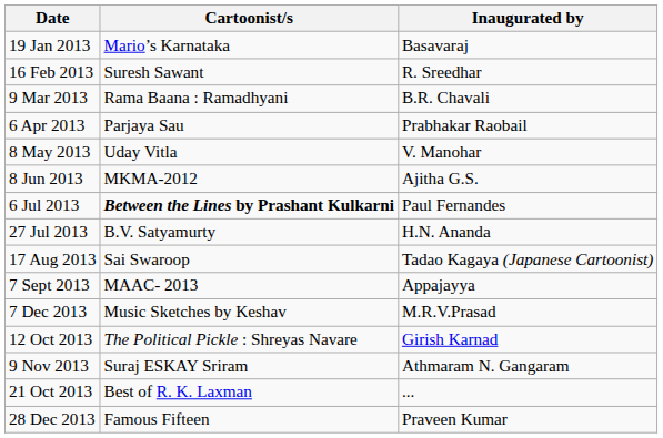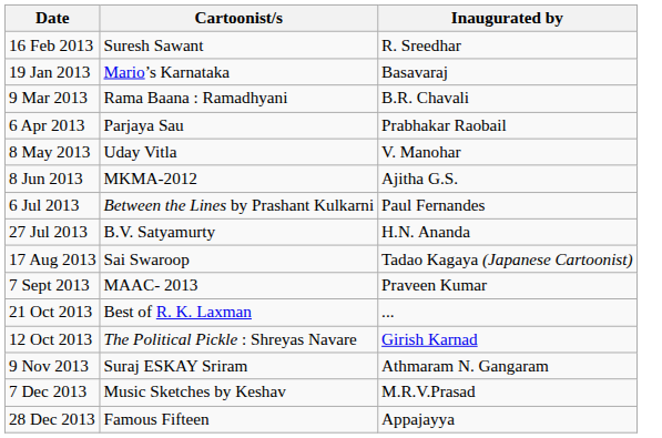rows swapped: 19 Jan 2013 <-> 16 Feb 2013
6 Jul 2013 | Cartoonist/s: bold -> normal
7 Sept 2013 | Inaugurated by: Appajayya -> Praveen Kumar
rows swapped: 21 Oct 2013 <-> 7 Dec 2013
28 Dec 2013 | Inaugurated by: Praveen Kumar -> Appajayya
